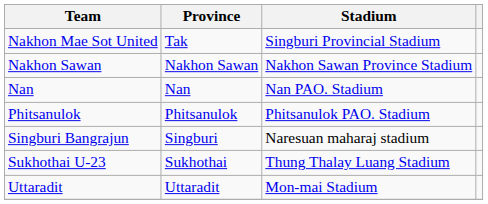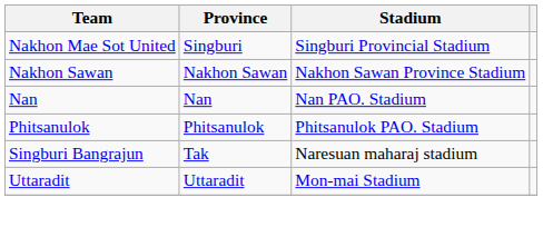Nakhon Mae Sot United | Province: Tak -> Singburi
Singburi Bangrajun | Province: Singburi -> Tak
- row: Sukhothai U-23 | Sukhothai | Thung Thalay Luang Stadium
